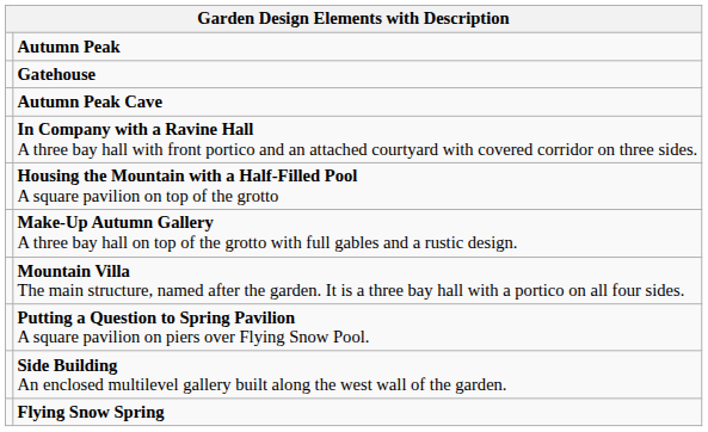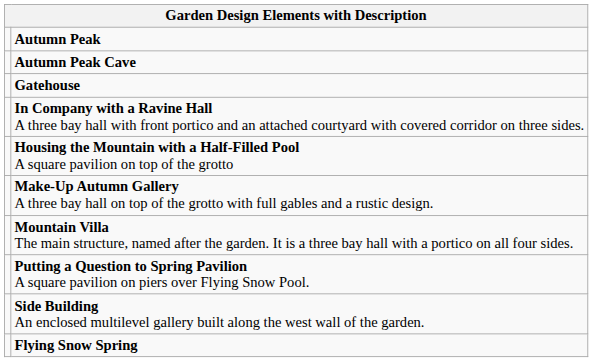rows swapped: Autumn Peak Cave <-> Gatehouse
